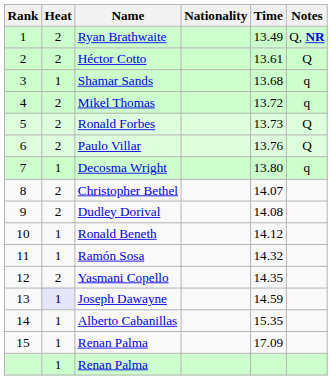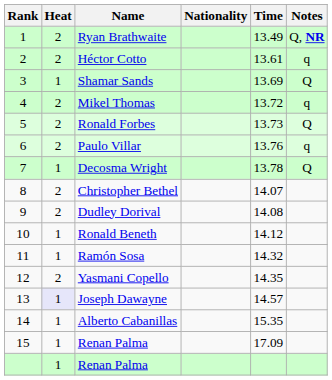Héctor Cotto | Notes: Q -> q
Shamar Sands | Time: 13.68 -> 13.69
Shamar Sands | Notes: q -> Q
Paulo Villar | Notes: Q -> q
Decosma Wright | Time: 13.80 -> 13.78
Decosma Wright | Notes: q -> Q
Joseph Dawayne | Time: 14.59 -> 14.57
